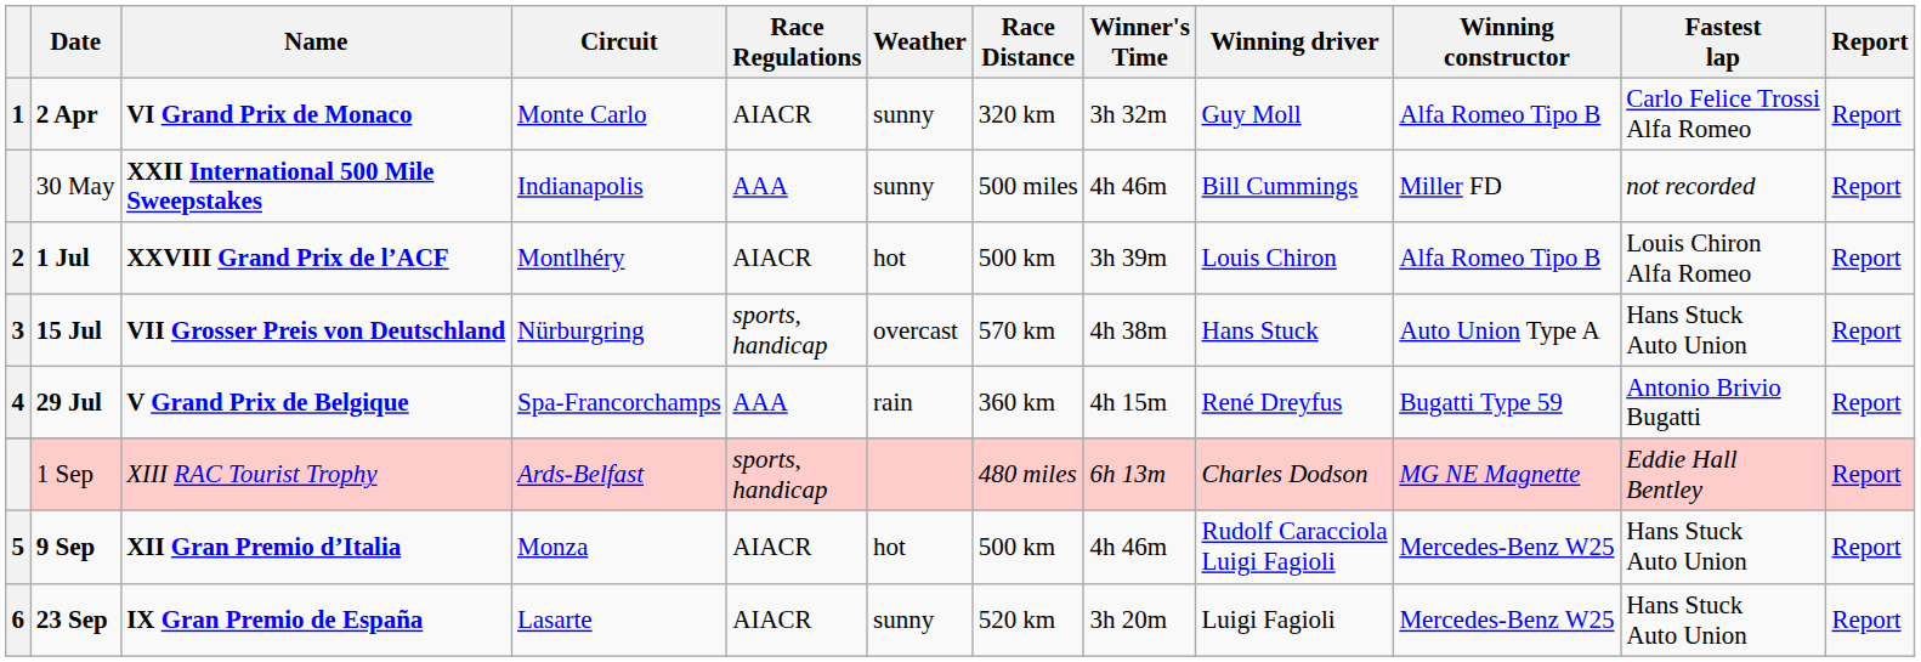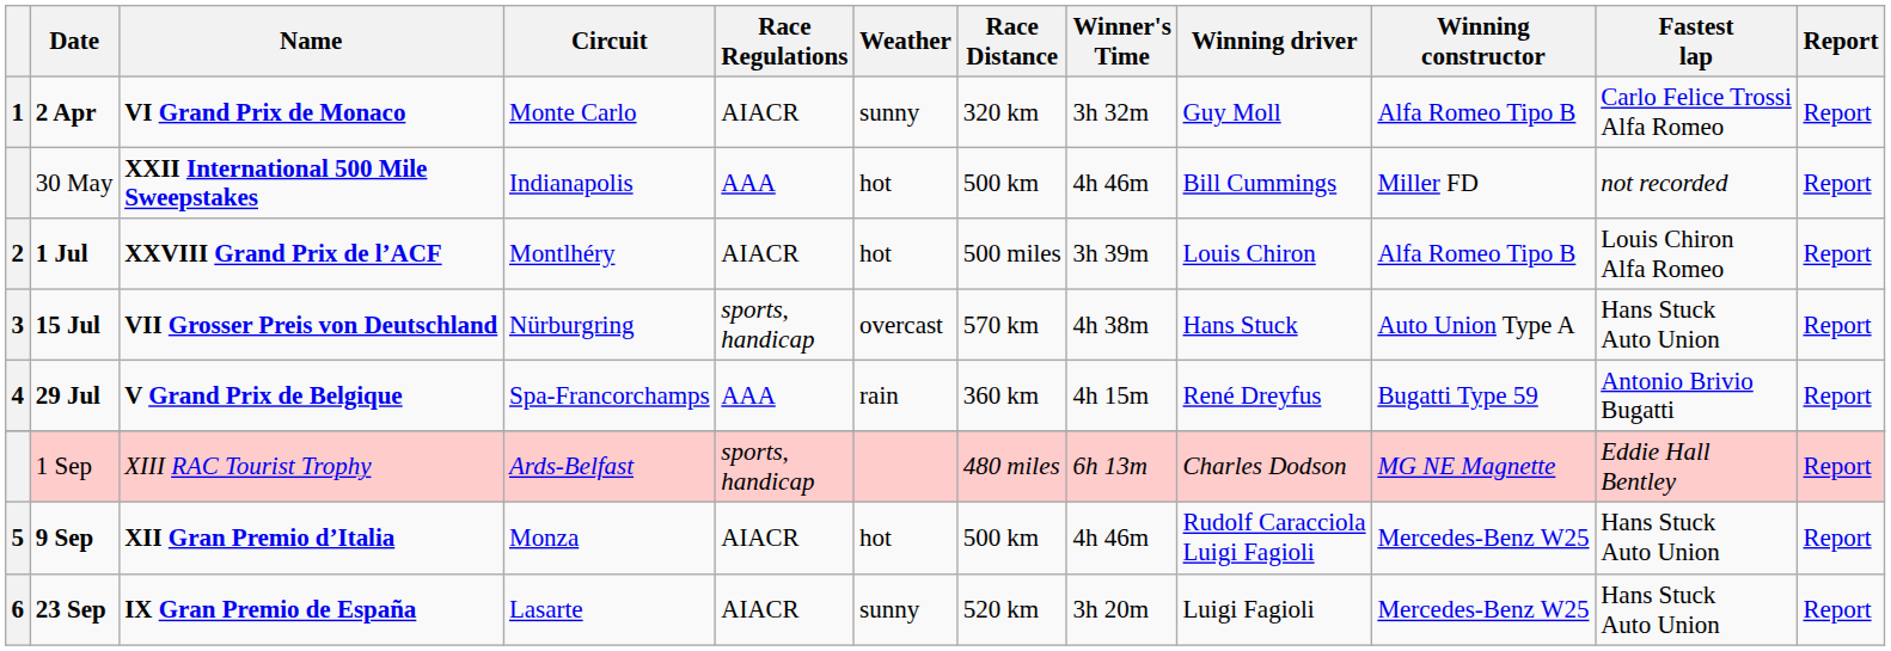30 May | Weather: sunny -> hot
30 May | Race Distance: 500 miles -> 500 km
1 Jul | Race Distance: 500 km -> 500 miles
